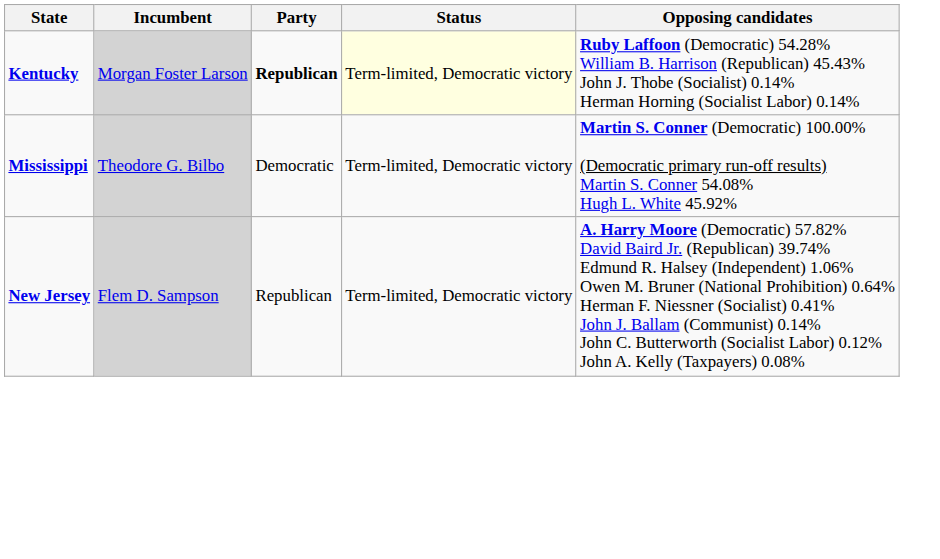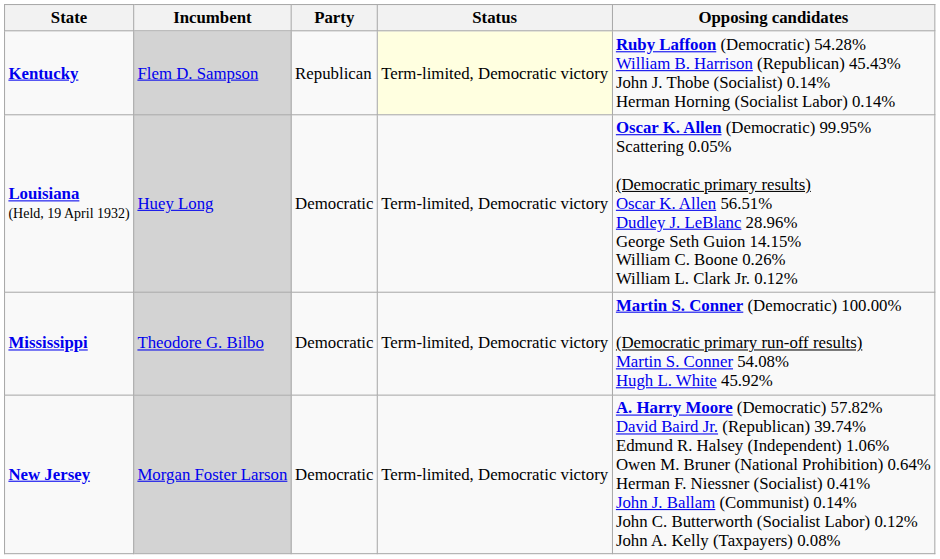Kentucky | Incumbent: Morgan Foster Larson -> Flem D. Sampson
Kentucky | Party: bold -> normal
+ row: Louisiana (Held, 19 April 1932) | Huey Long | Democratic | Term-limited, Democratic victory | Oscar K. Allen (Democratic) 99.95% Scattering 0.05% (Democratic primary results) Oscar K. Allen 56.51% Dudley J. LeBlanc 28.96% George Seth Guion 14.15% William C. Boone 0.26% William L. Clark Jr. 0.12%
New Jersey | Incumbent: Flem D. Sampson -> Morgan Foster Larson
New Jersey | Party: Republican -> Democratic
